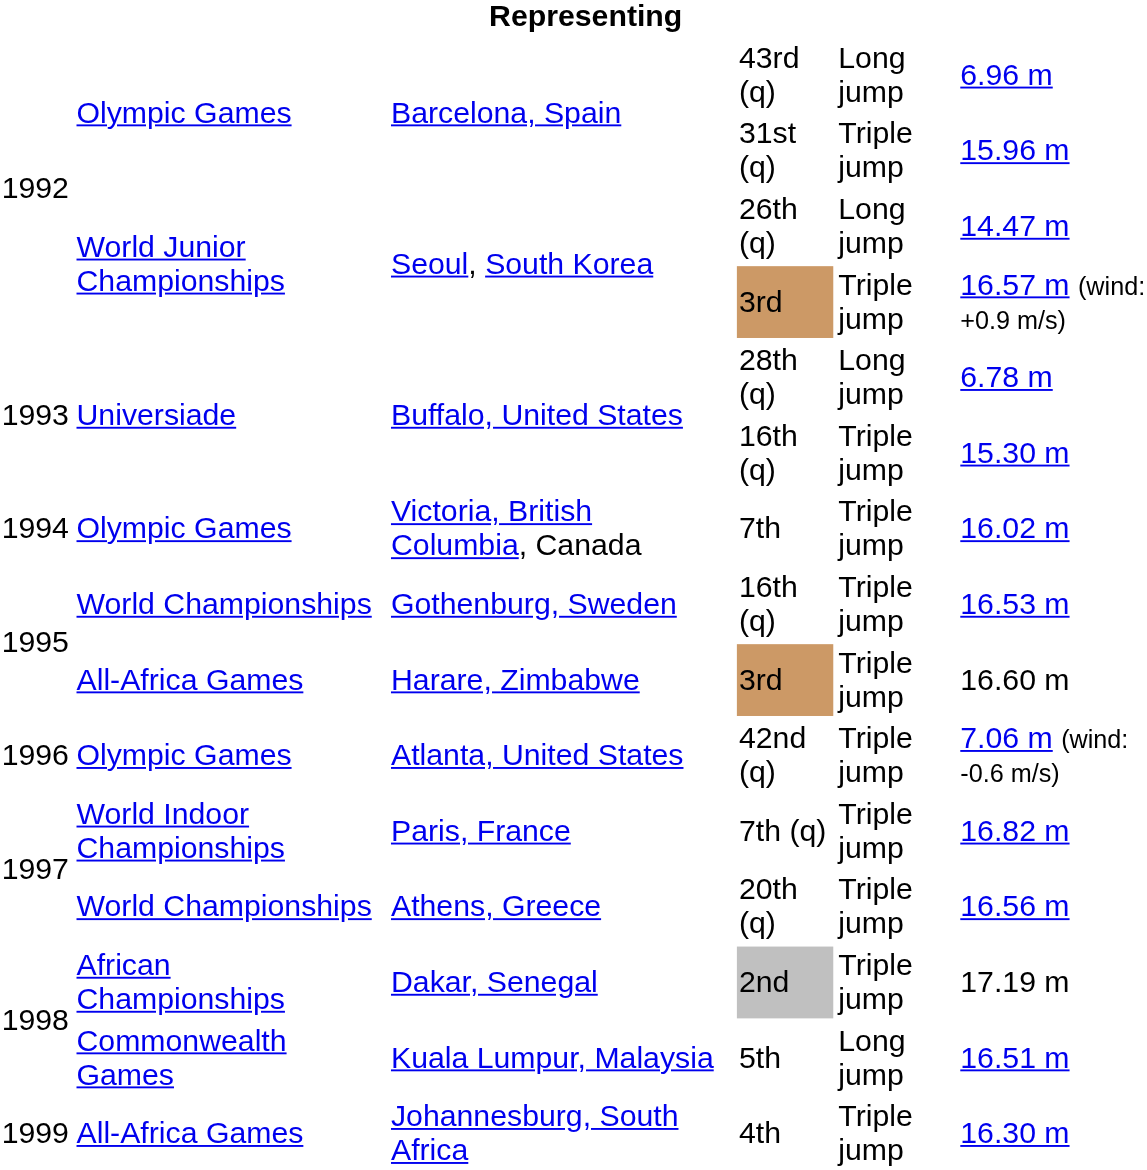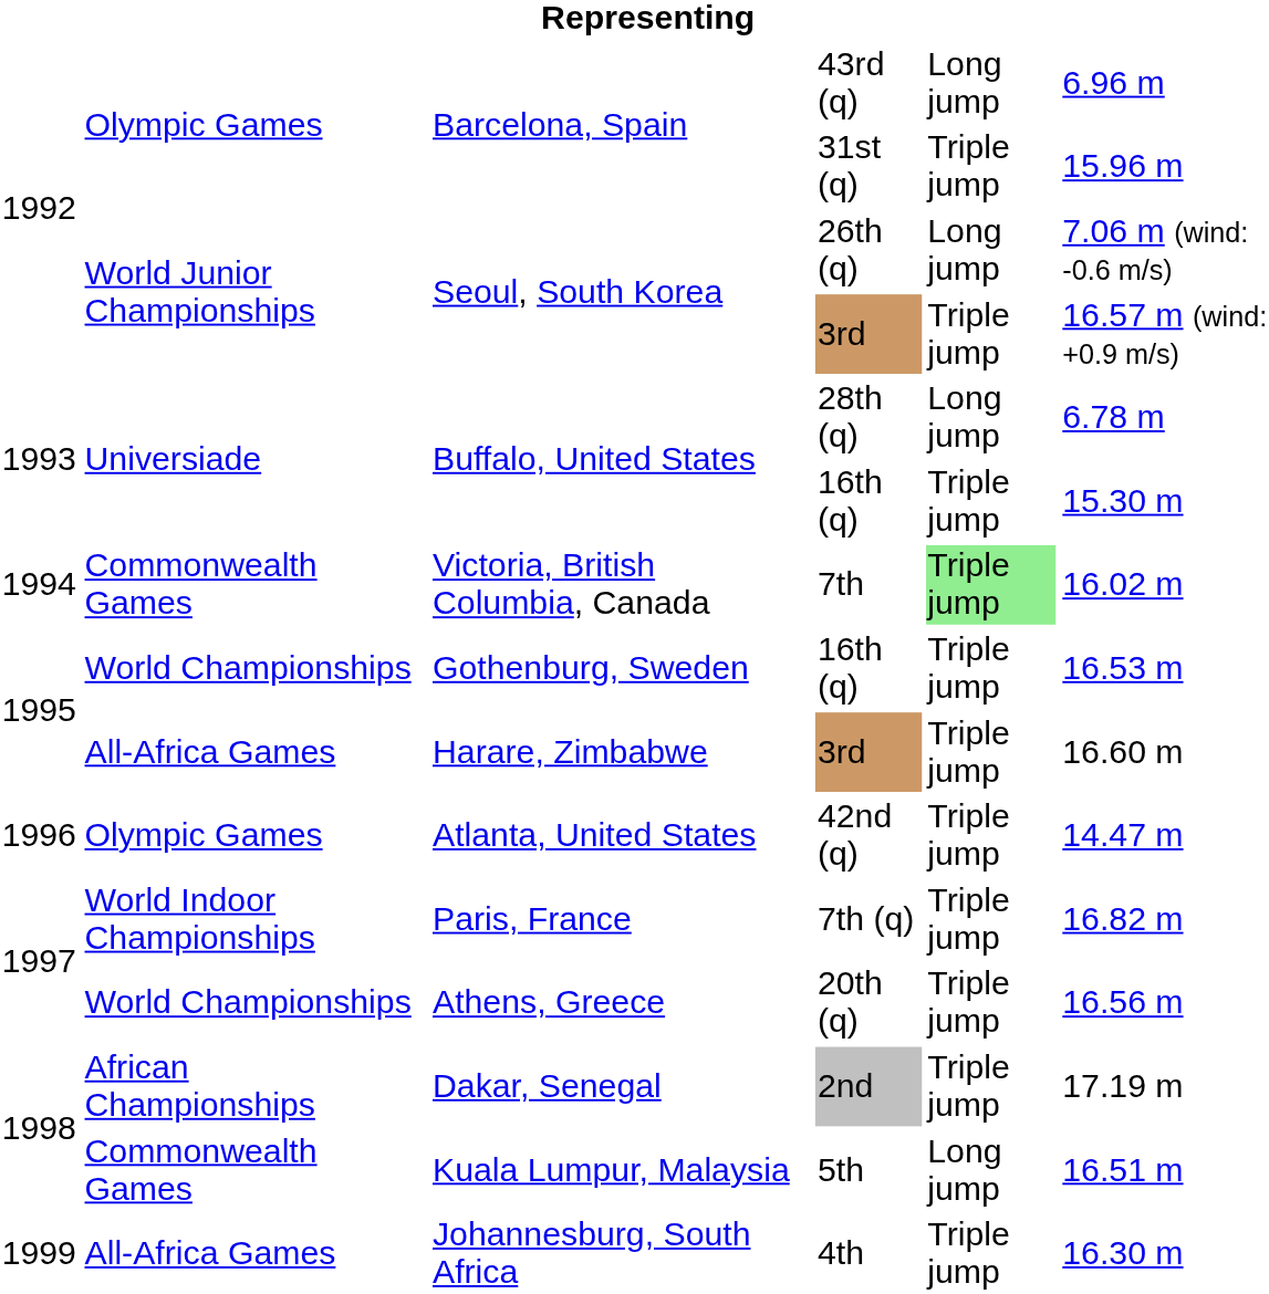26th (q) | column 6: 14.47 m -> 7.06 m (wind: -0.6 m/s)
7th | column 2: Olympic Games -> Commonwealth Games
7th | column 5: no background -> lightgreen background
42nd (q) | column 6: 7.06 m (wind: -0.6 m/s) -> 14.47 m
